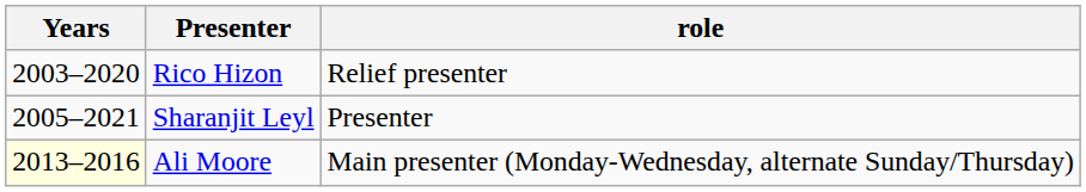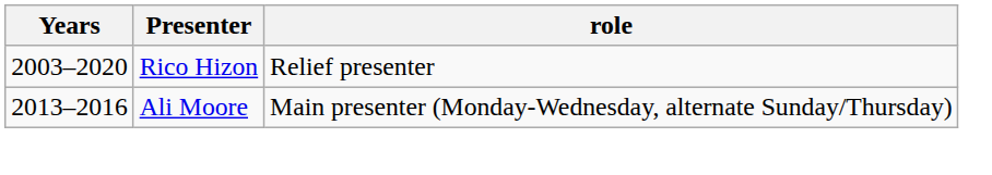- row: 2005–2021 | Sharanjit Leyl | Presenter
Ali Moore | Years: lightyellow background -> no background
